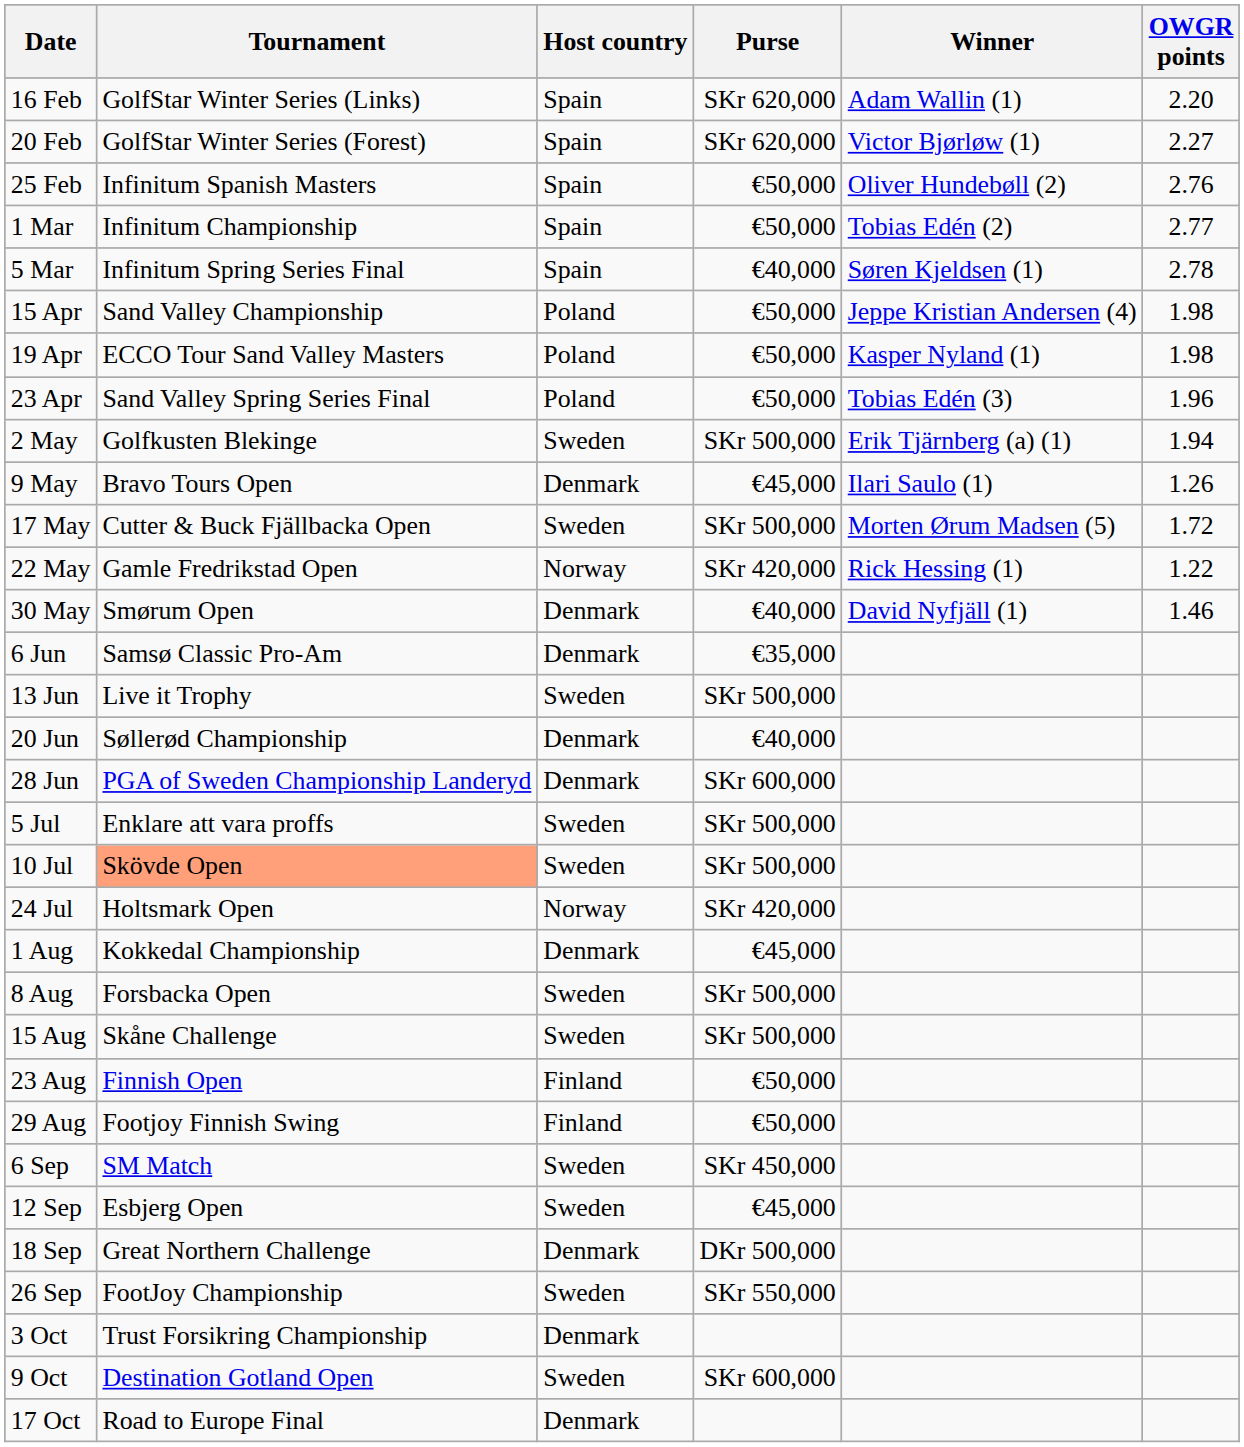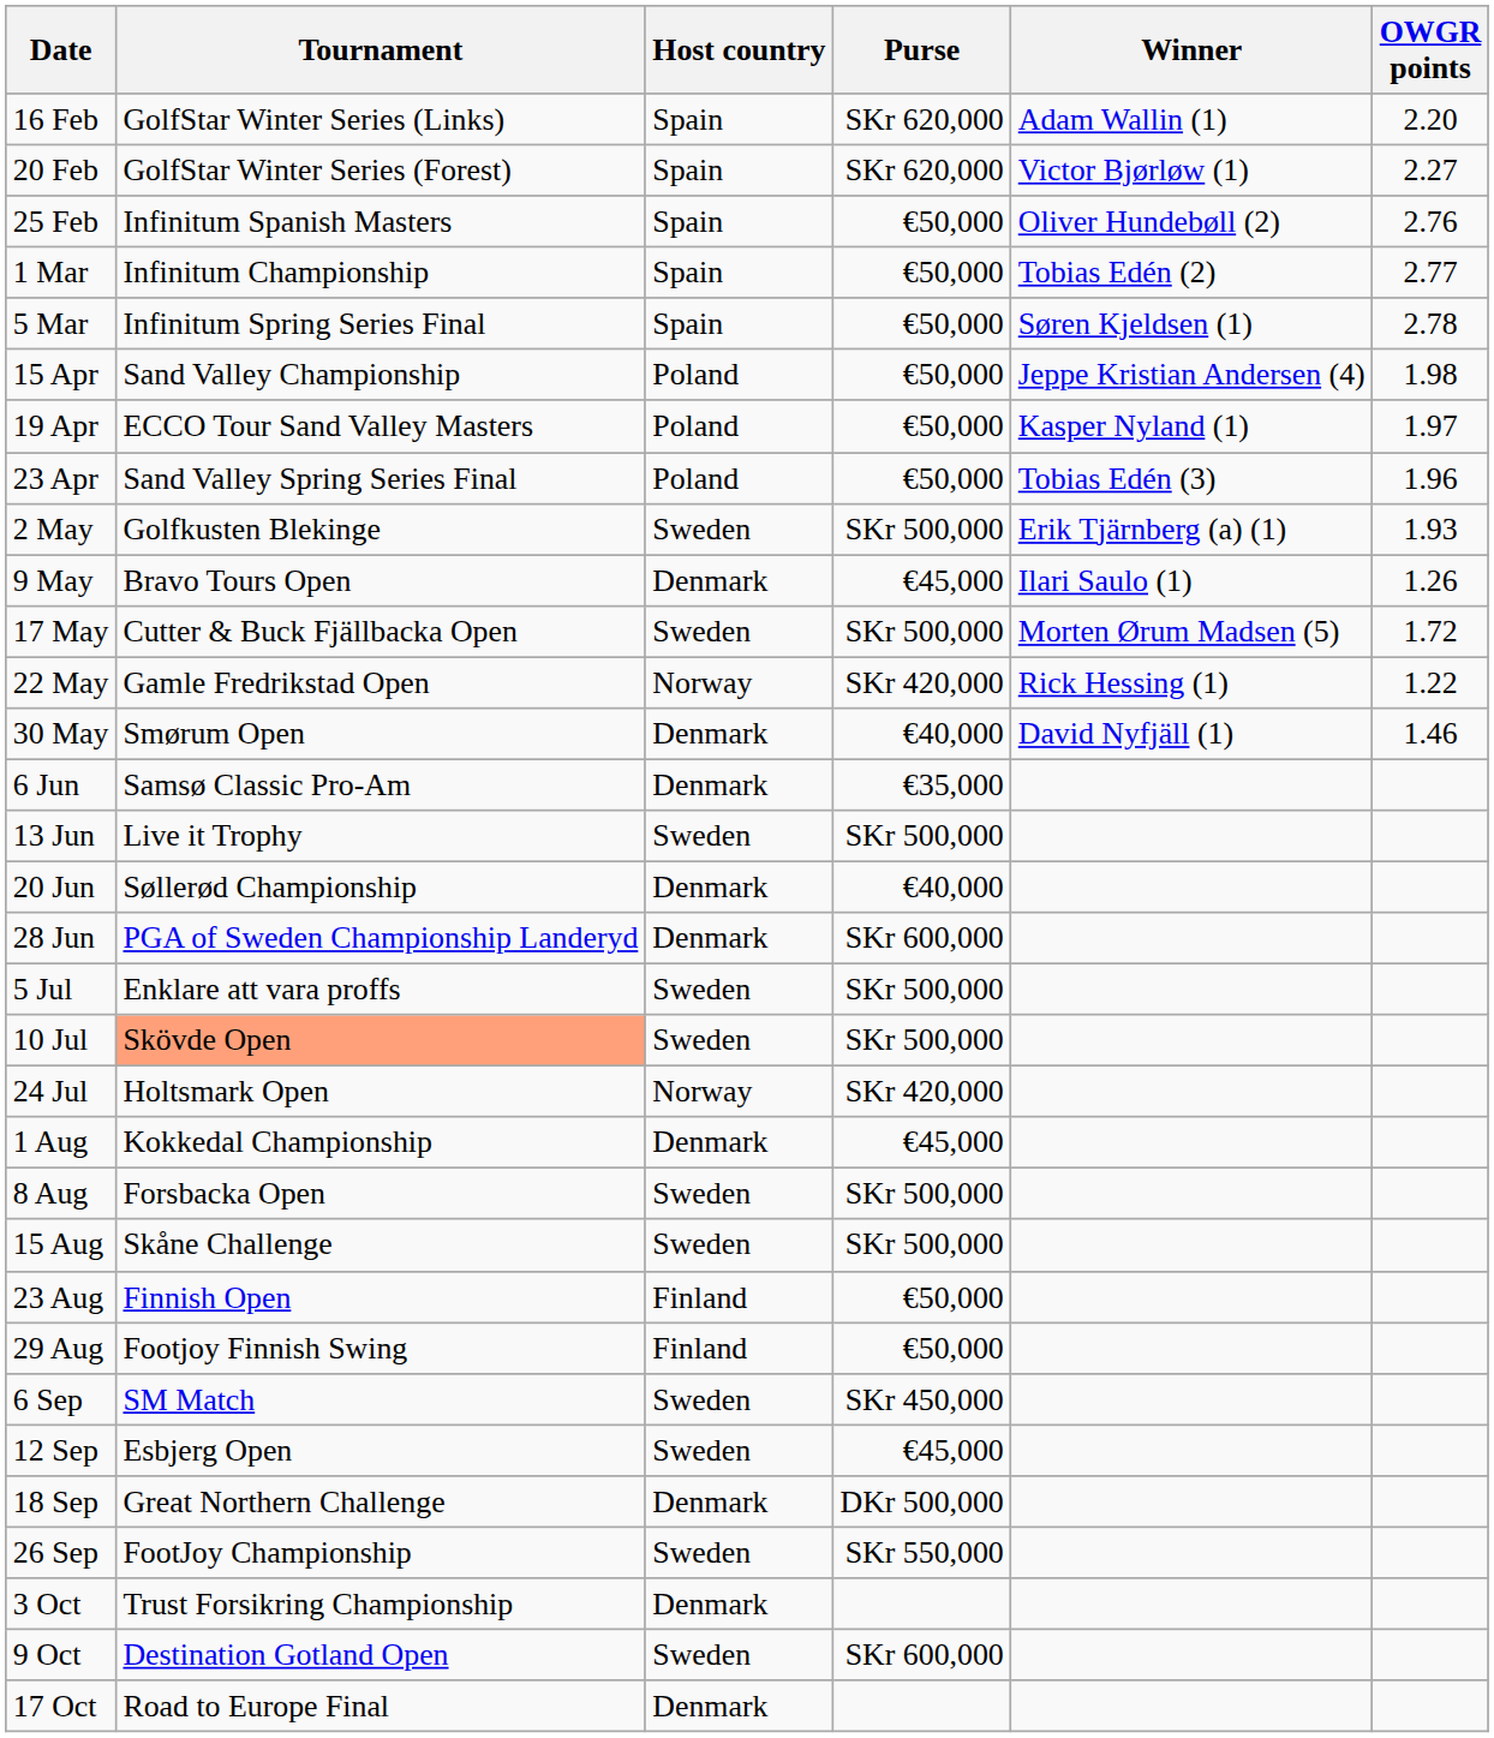5 Mar | Purse: €40,000 -> €50,000
19 Apr | OWGR points: 1.98 -> 1.97
2 May | OWGR points: 1.94 -> 1.93
